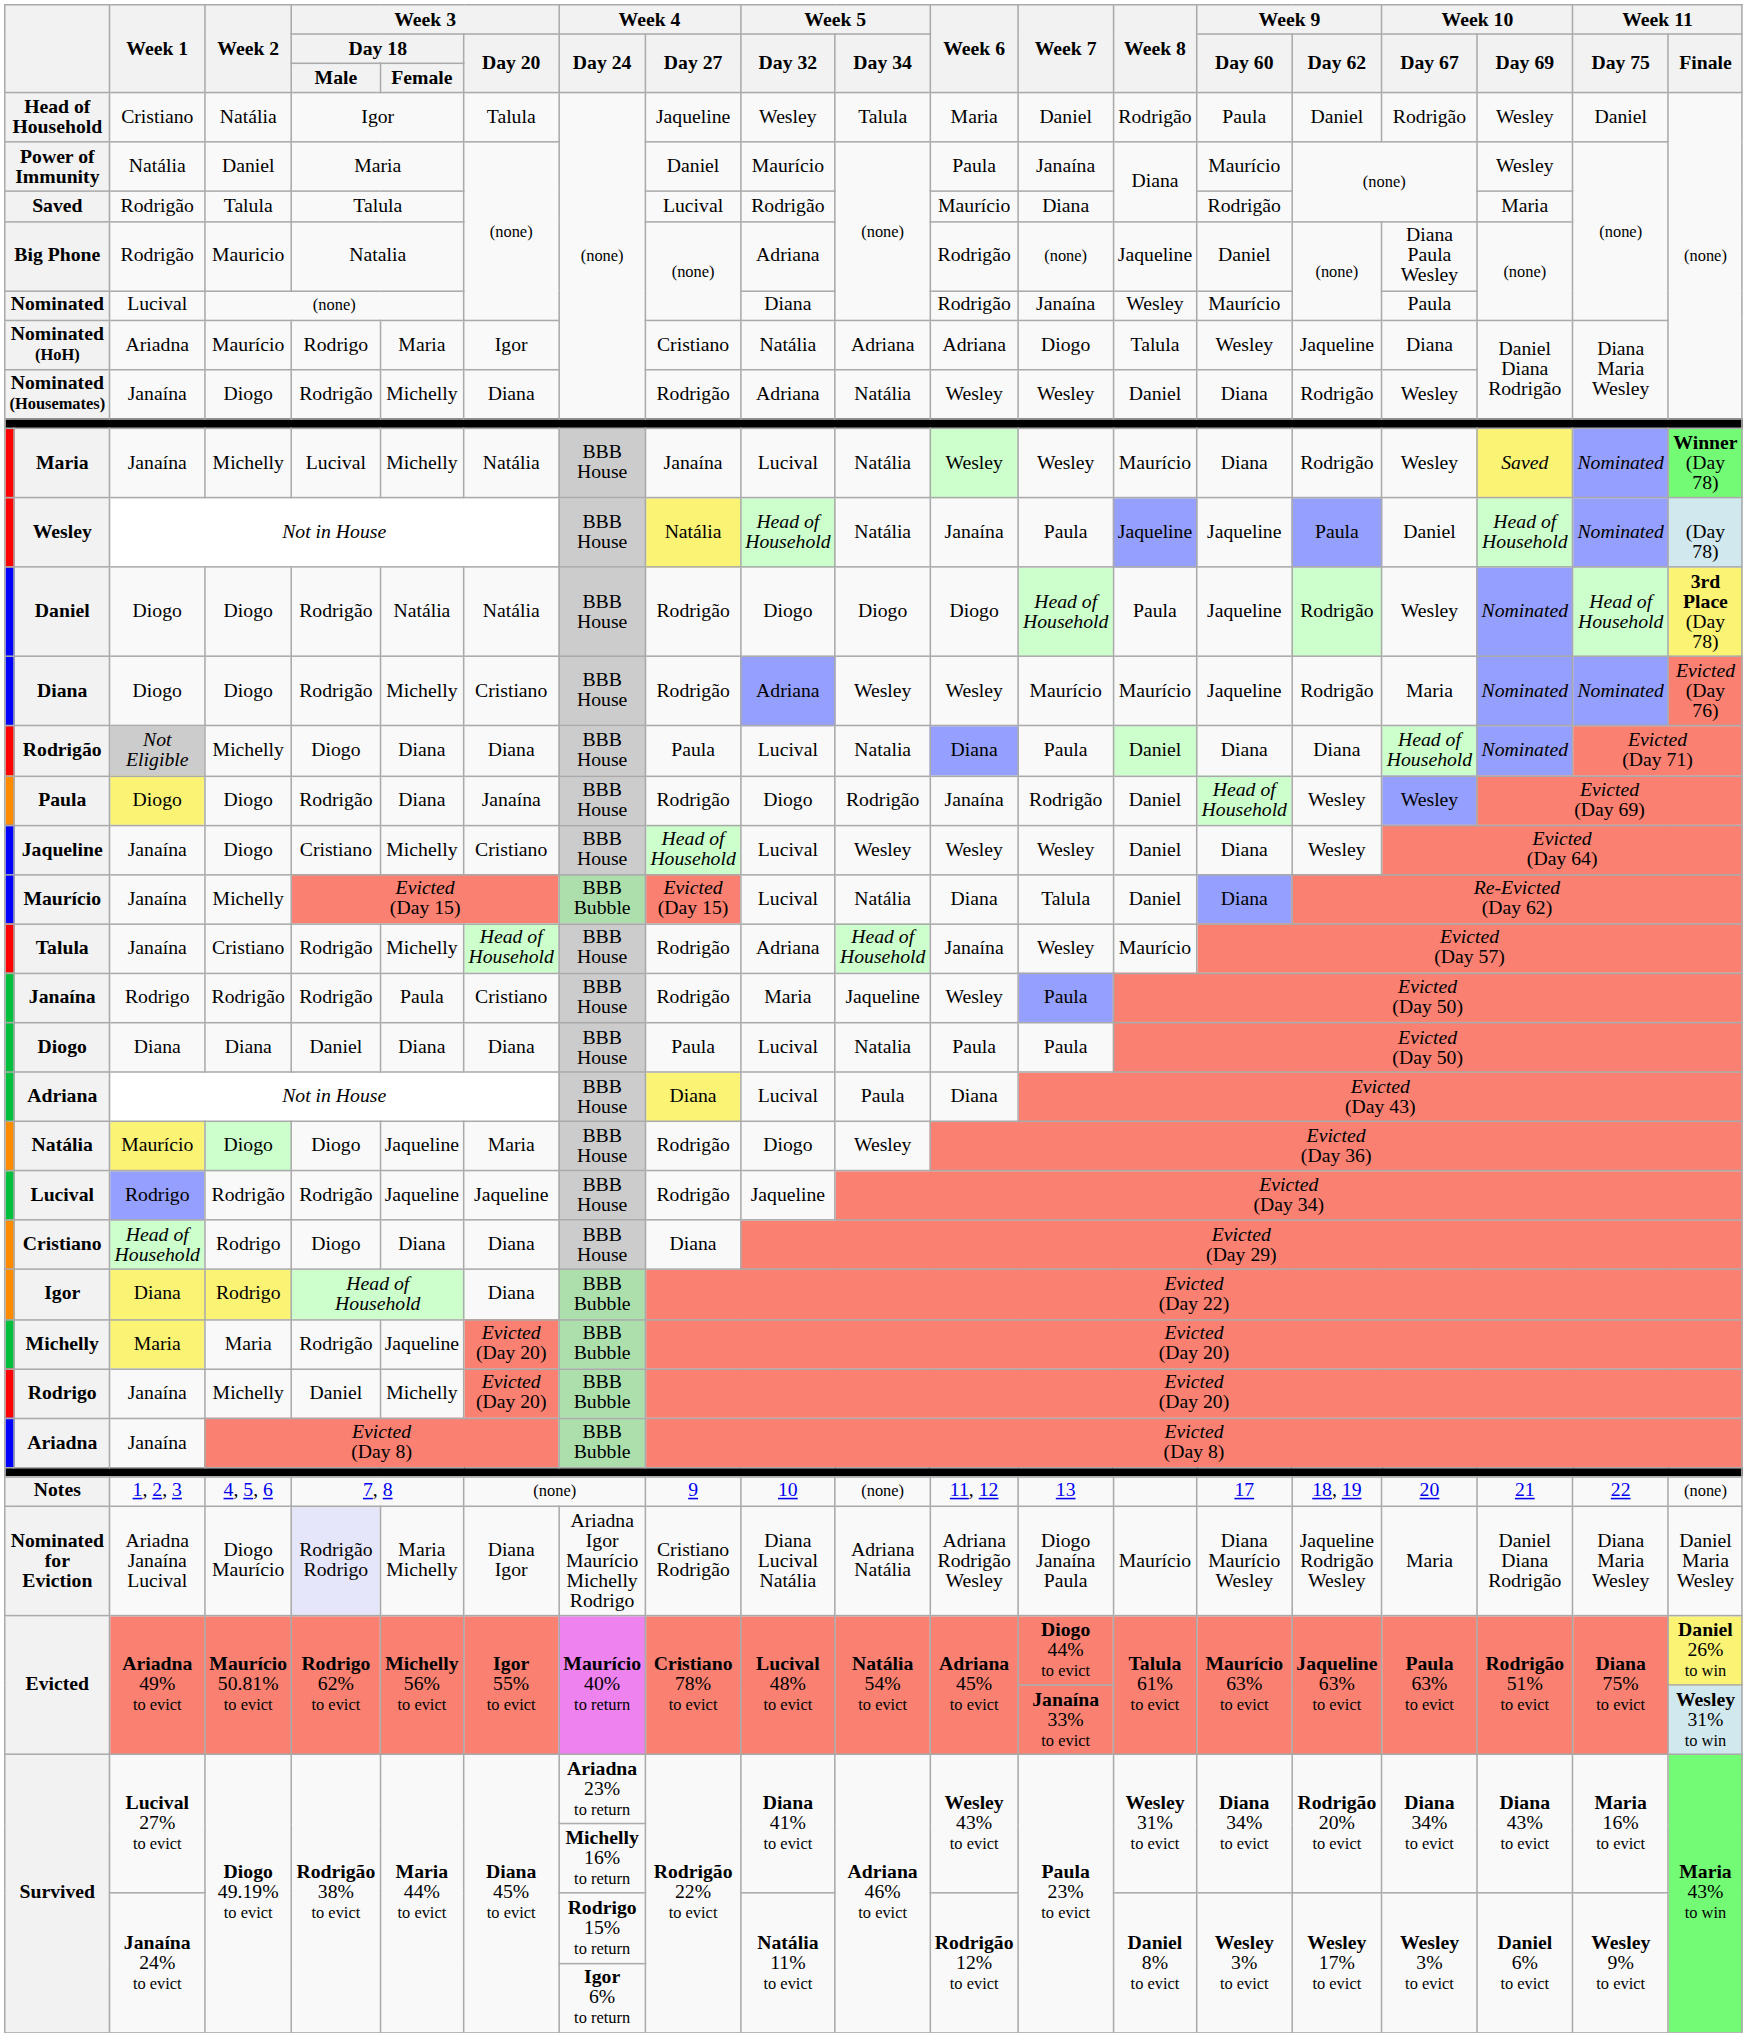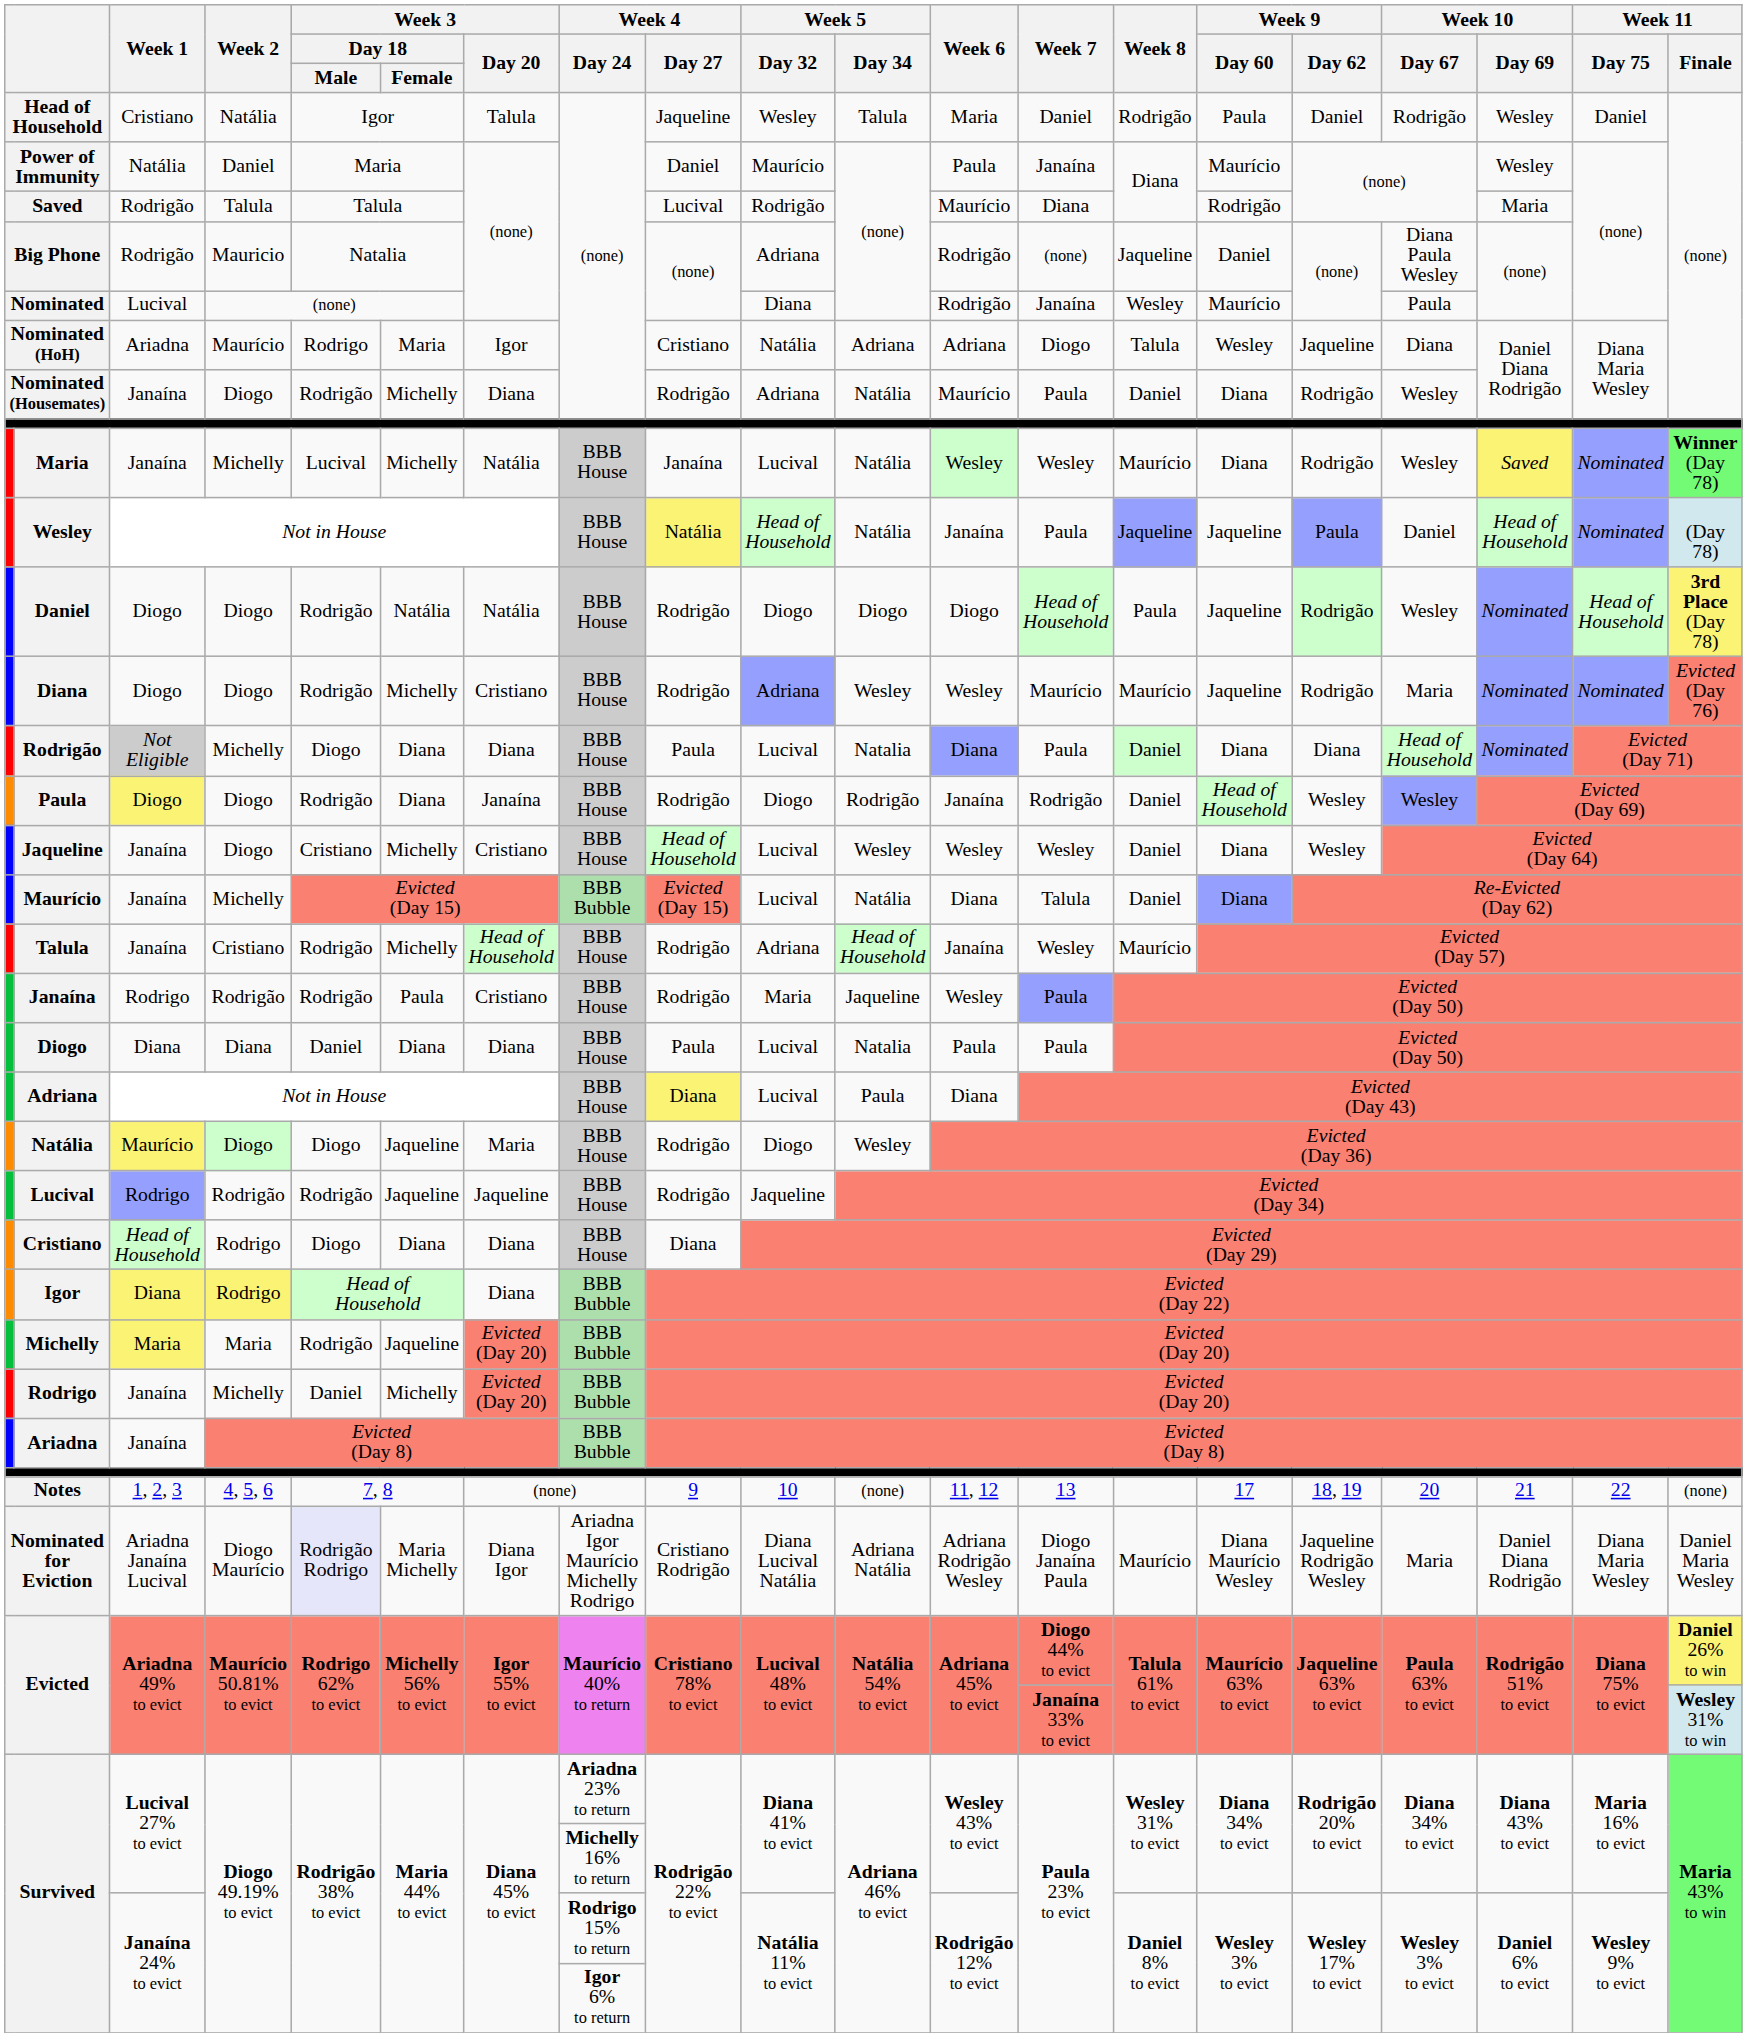Nominated (Housemates) | Week 6: Wesley -> Maurício
Nominated (Housemates) | Week 7: Wesley -> Paula
